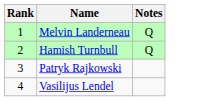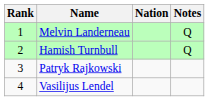+ column: Nation
